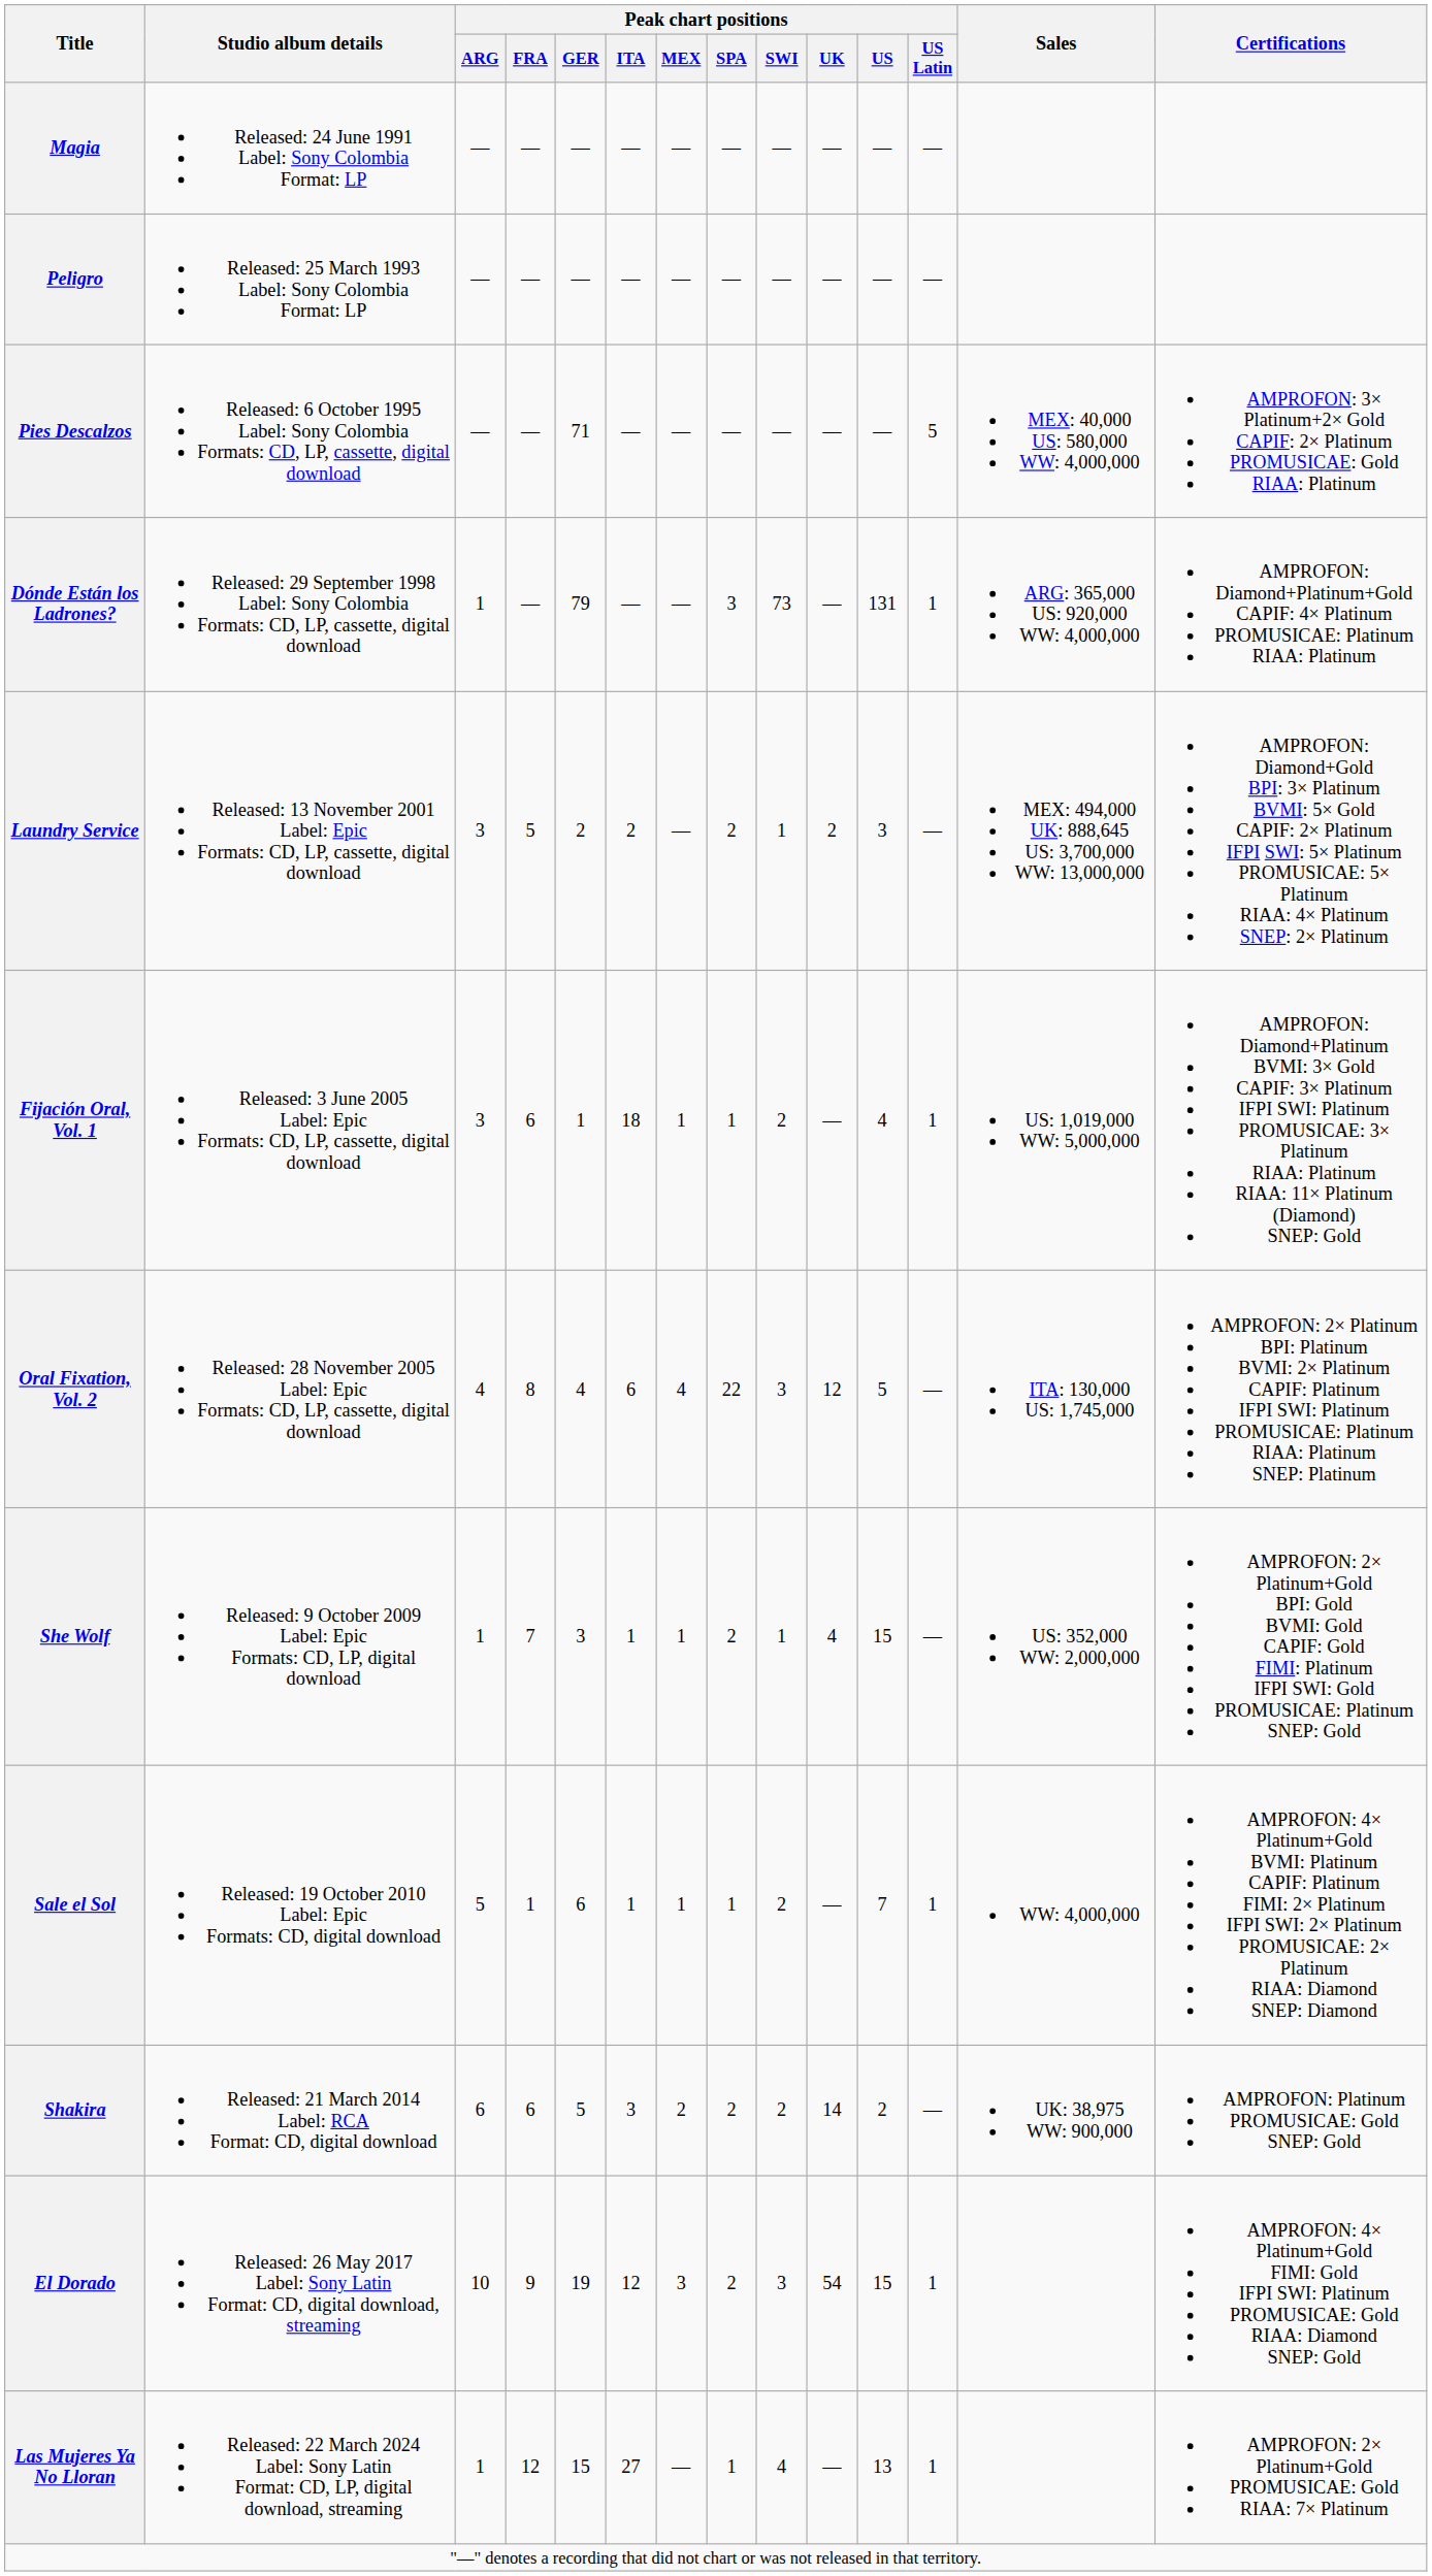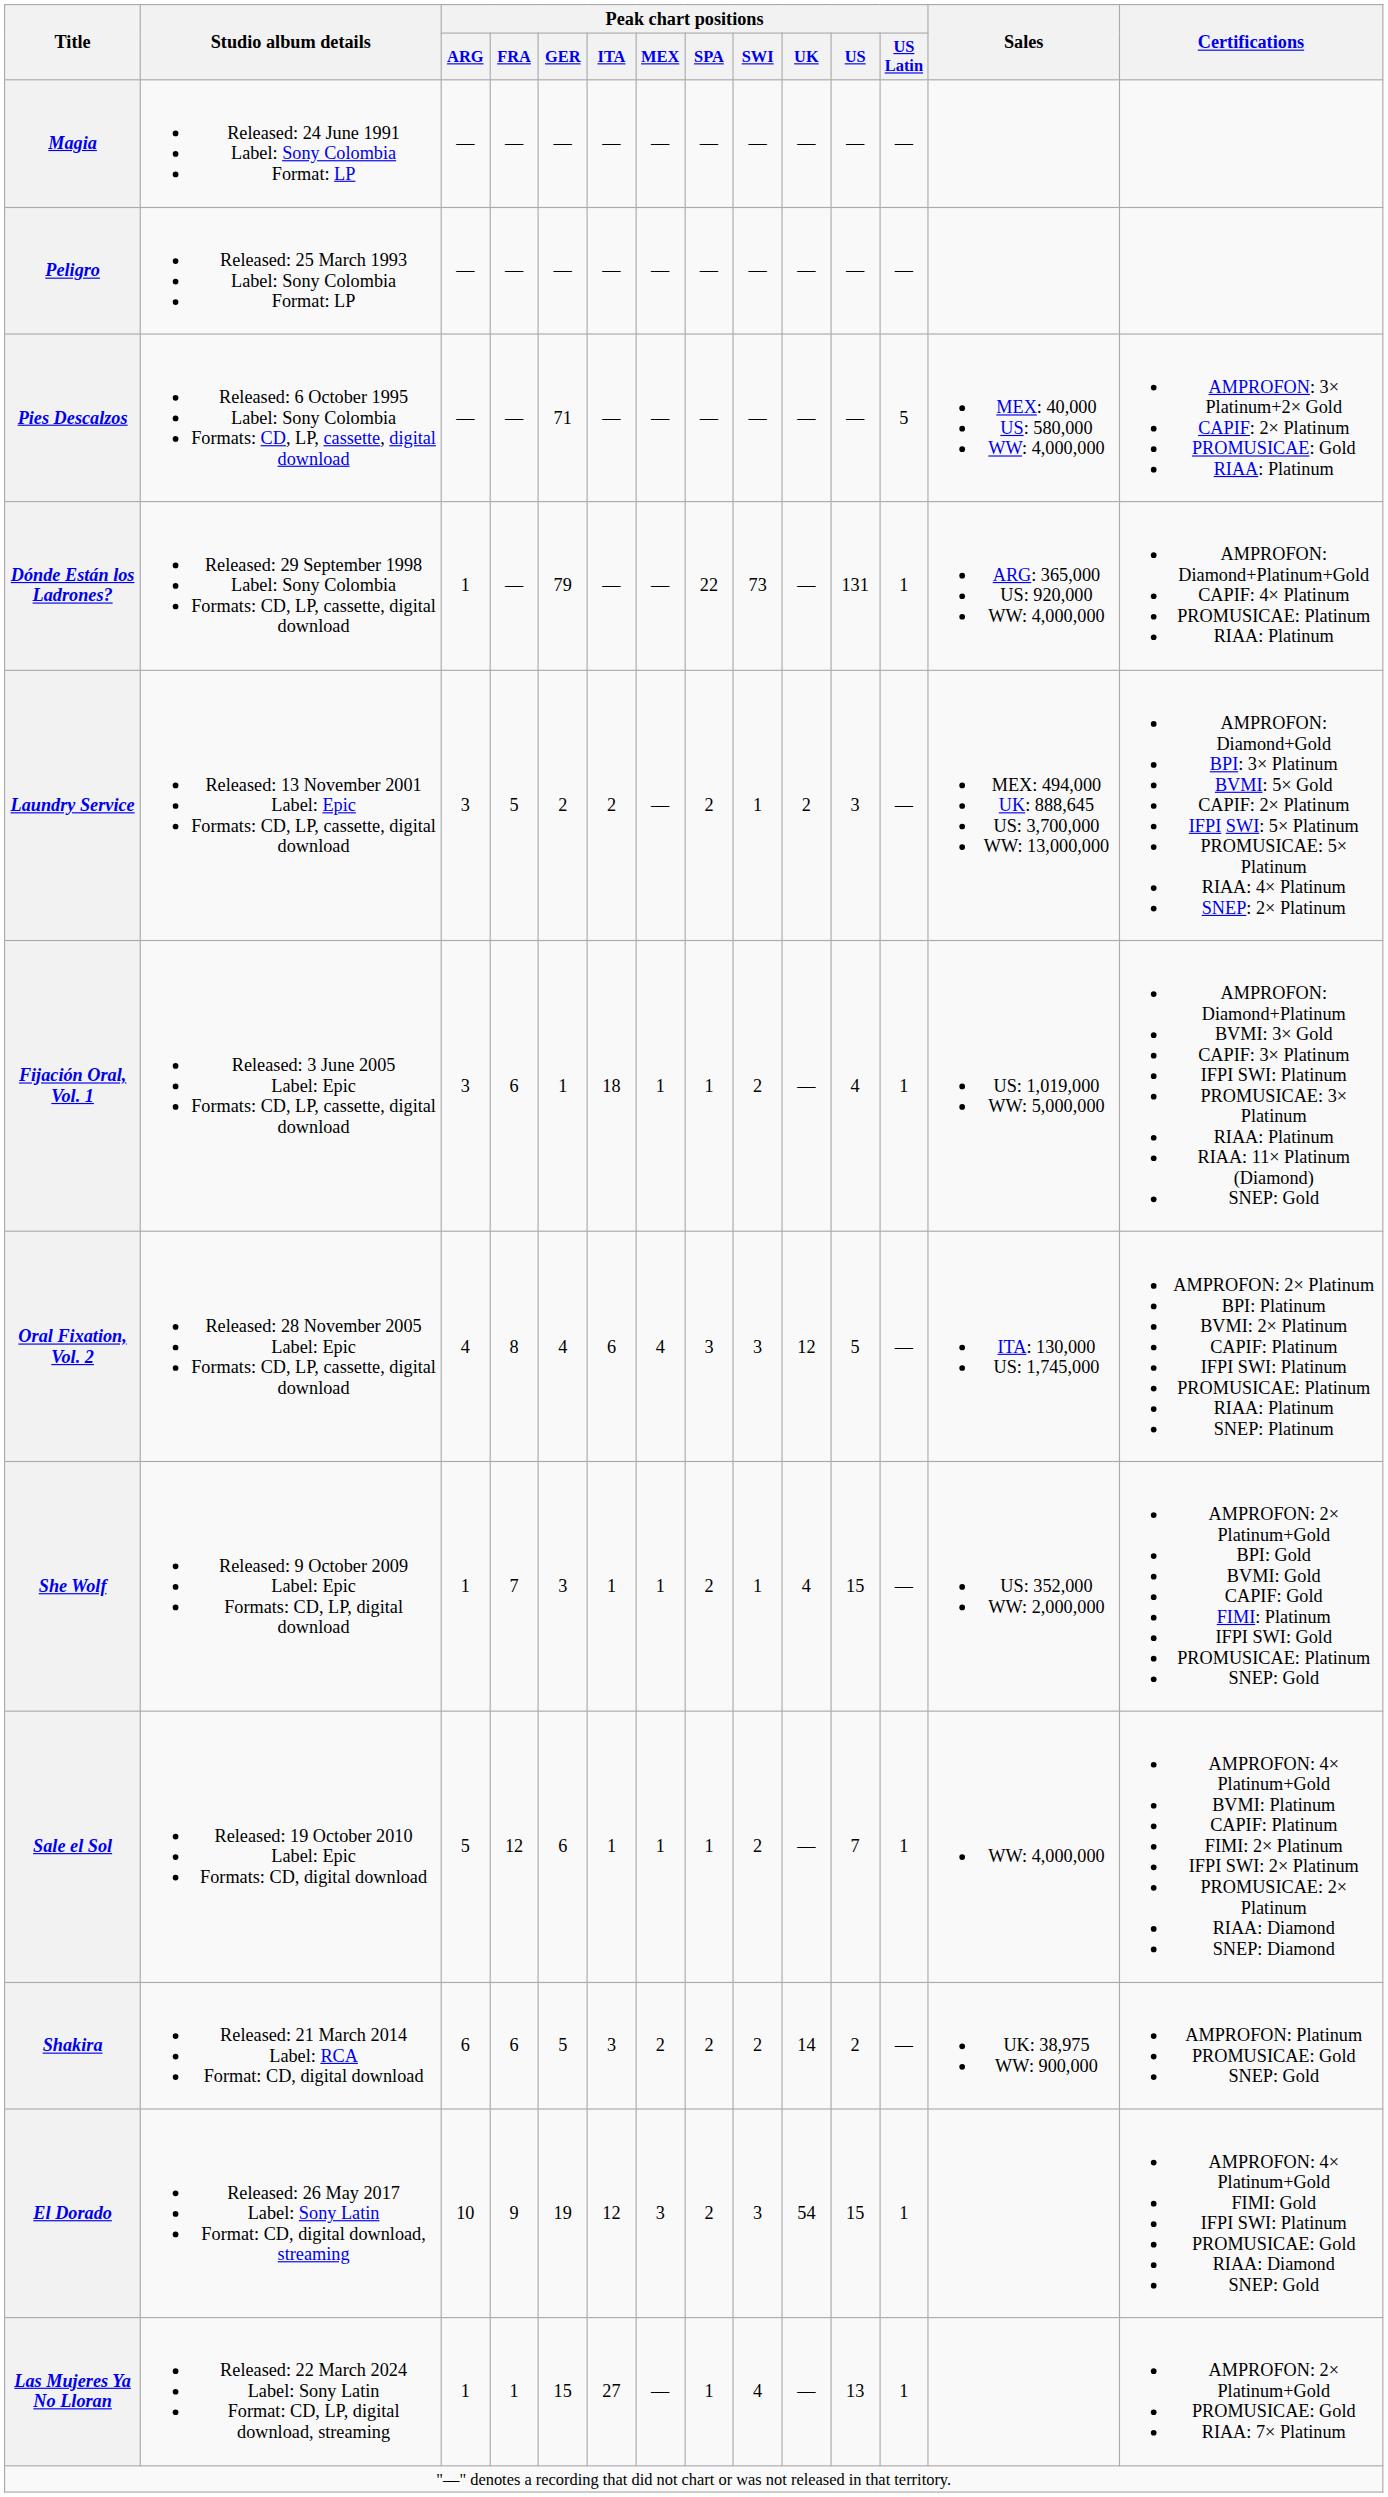Dónde Están los Ladrones? | Peak chart positions / SPA: 3 -> 22
Oral Fixation, Vol. 2 | Peak chart positions / SPA: 22 -> 3
Sale el Sol | Peak chart positions / FRA: 1 -> 12
Las Mujeres Ya No Lloran | Peak chart positions / FRA: 12 -> 1
